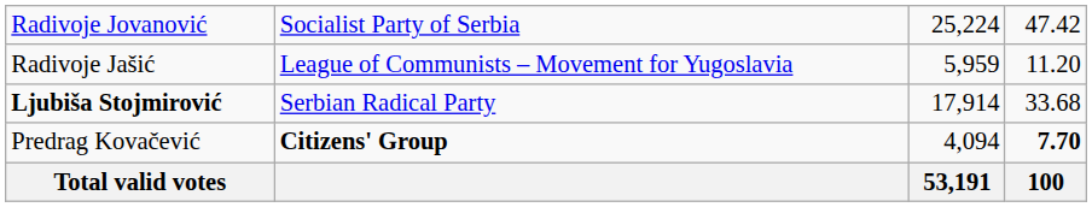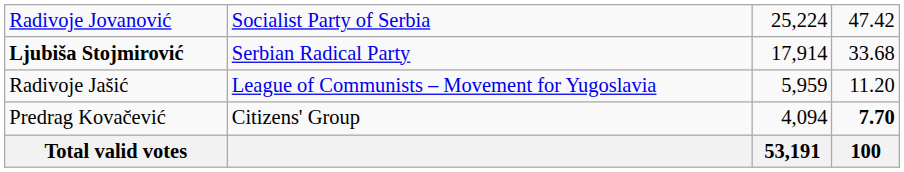rows swapped: Ljubiša Stojmirović <-> Radivoje Jašić
Predrag Kovačević | column 2: bold -> normal
